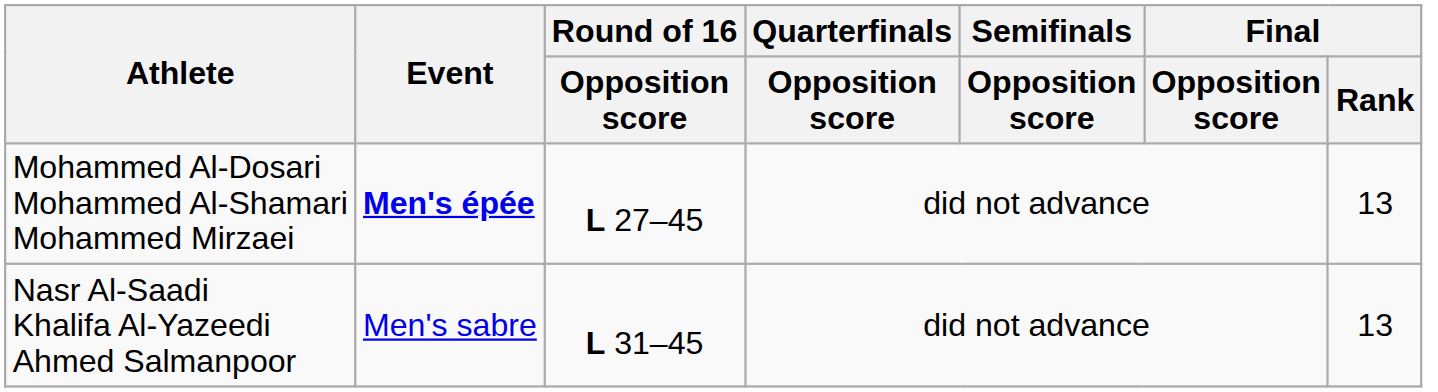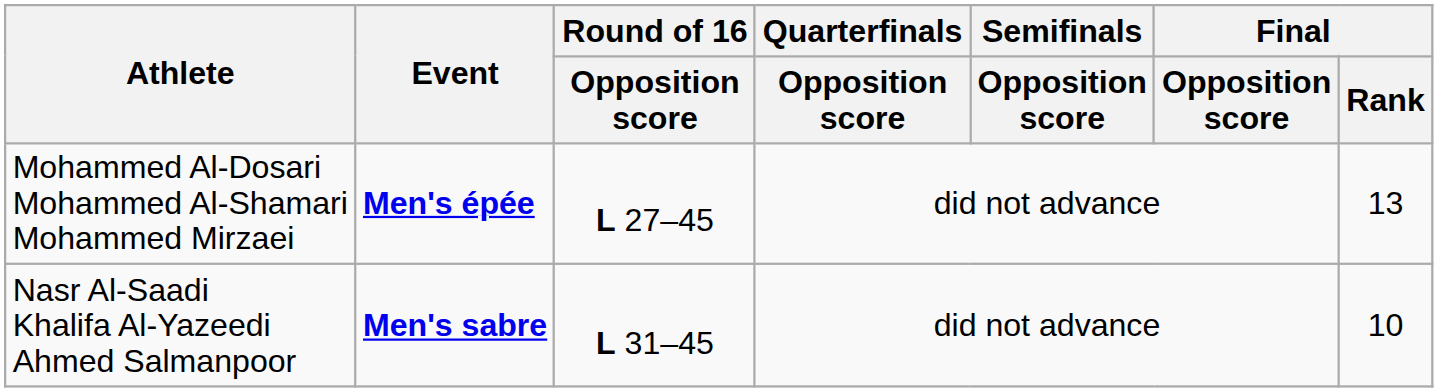Nasr Al-Saadi Khalifa Al-Yazeedi Ahmed Salmanpoor | Event: normal -> bold
Nasr Al-Saadi Khalifa Al-Yazeedi Ahmed Salmanpoor | Final / Rank: 13 -> 10
